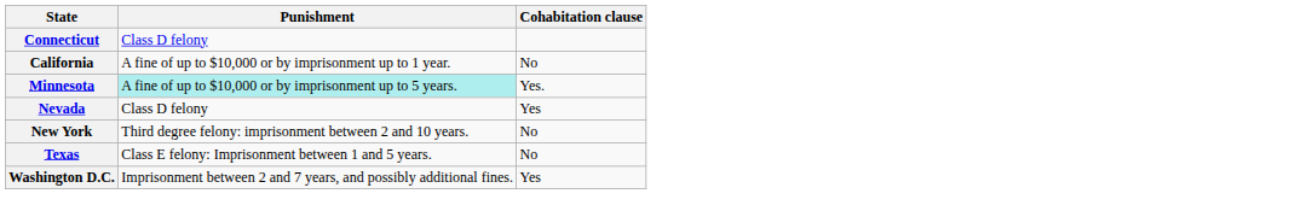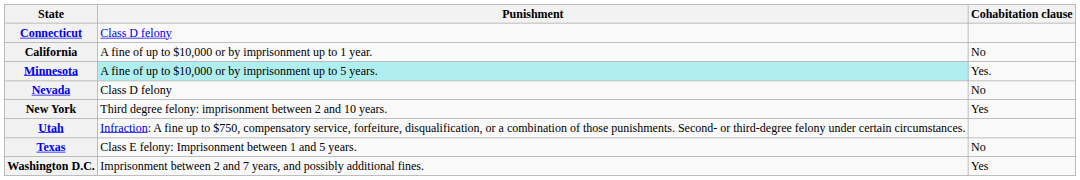Nevada | Cohabitation clause: Yes -> No
New York | Cohabitation clause: No -> Yes
+ row: Utah | Infraction: A fine up to $750, compensatory service, forfeiture, disqualification, or a combination of those punishments. Second- or third-degree felony under certain circumstances.
